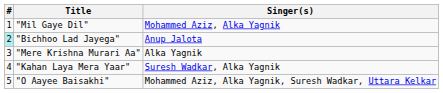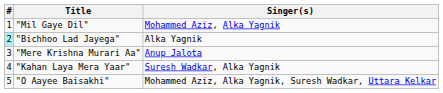"Bichhoo Lad Jayega" | Singer(s): Anup Jalota -> Alka Yagnik
"Mere Krishna Murari Aa" | Singer(s): Alka Yagnik -> Anup Jalota
